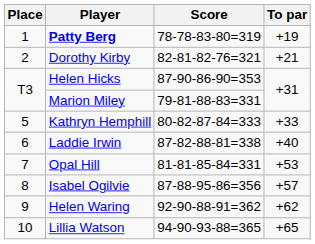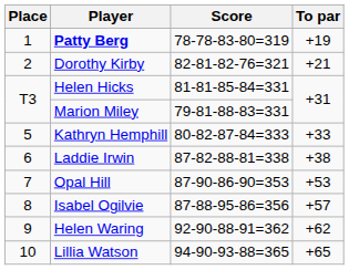Helen Hicks | Score: 87-90-86-90=353 -> 81-81-85-84=331
Laddie Irwin | To par: +40 -> +38
Opal Hill | Score: 81-81-85-84=331 -> 87-90-86-90=353
